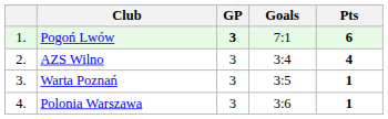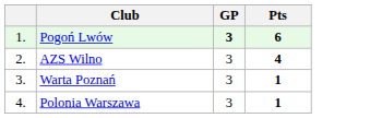- column: Goals | 7:1 | 3:4 | 3:5 | 3:6
